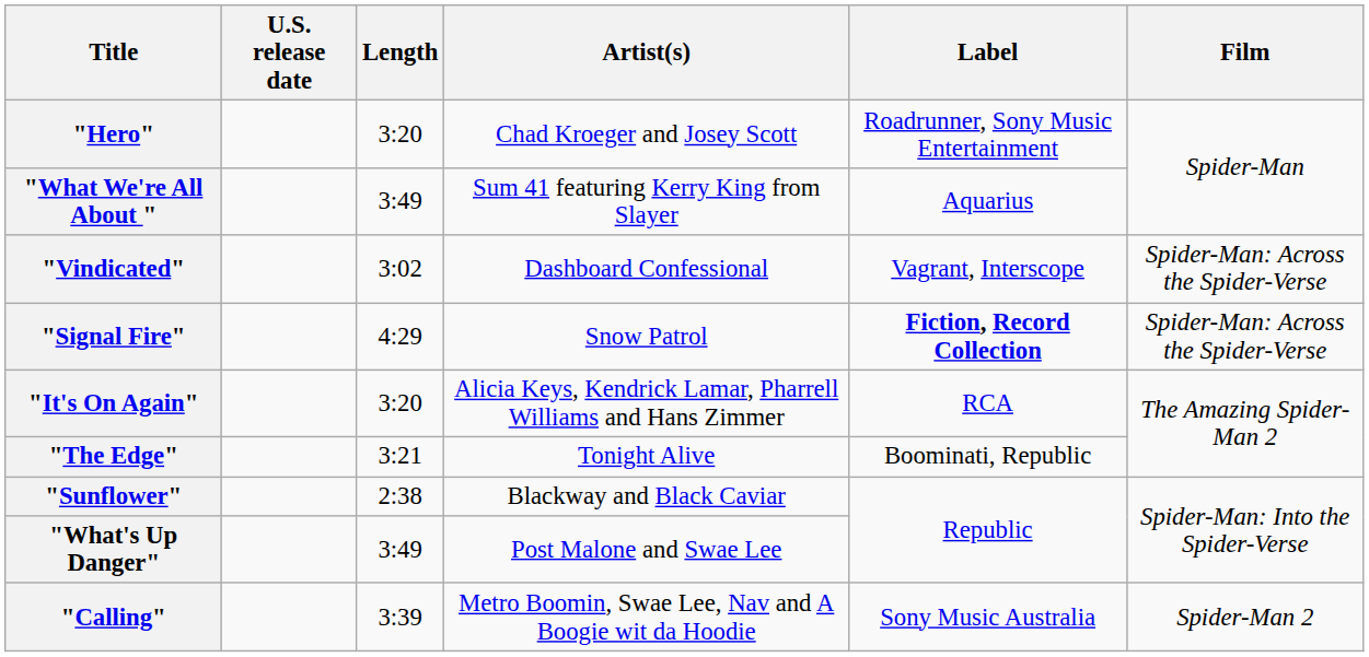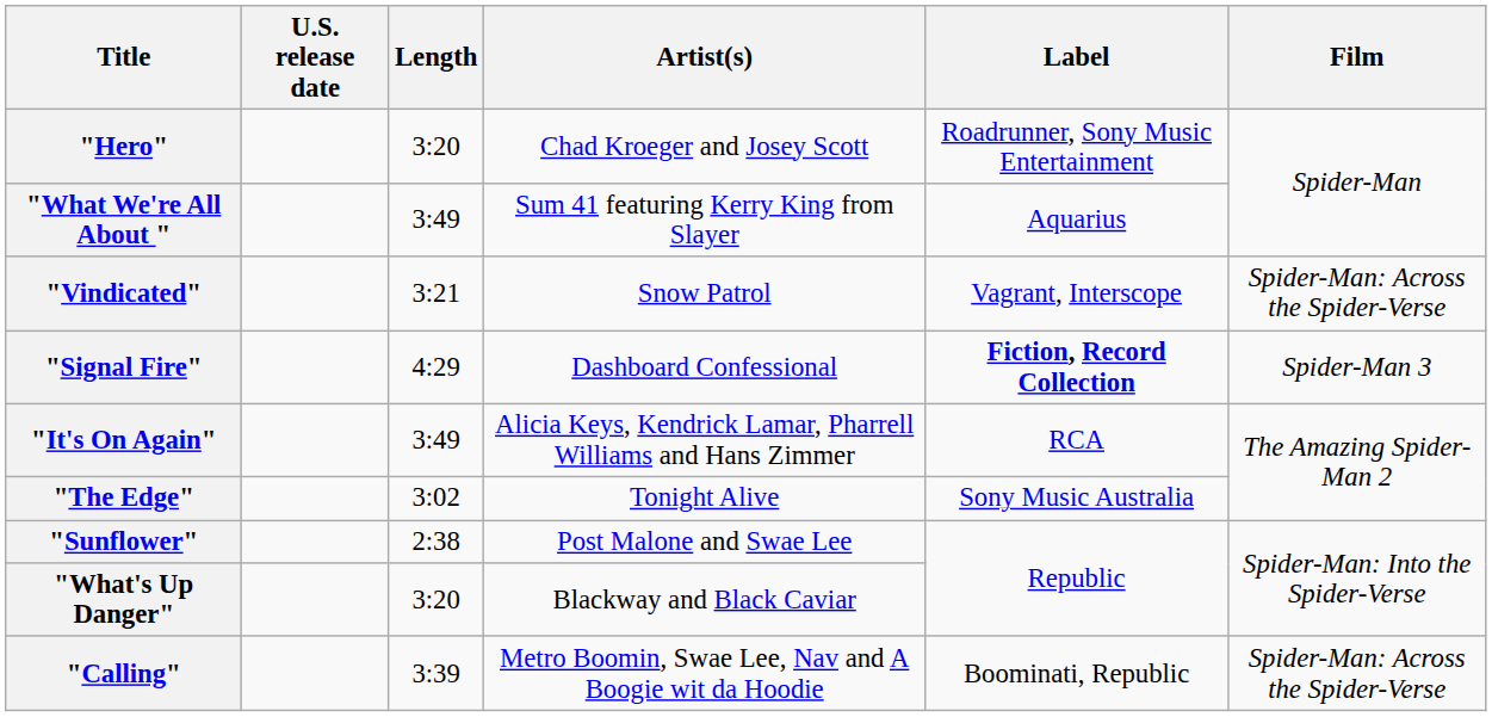"Vindicated" | Length: 3:02 -> 3:21
"Vindicated" | Artist(s): Dashboard Confessional -> Snow Patrol
"Signal Fire" | Artist(s): Snow Patrol -> Dashboard Confessional
"Signal Fire" | Film: Spider-Man: Across the Spider-Verse -> Spider-Man 3
"It's On Again" | Length: 3:20 -> 3:49
"The Edge" | Length: 3:21 -> 3:02
"The Edge" | Label: Boominati, Republic -> Sony Music Australia
"Sunflower" | Artist(s): Blackway and Black Caviar -> Post Malone and Swae Lee
"What's Up Danger" | Length: 3:49 -> 3:20
"What's Up Danger" | Artist(s): Post Malone and Swae Lee -> Blackway and Black Caviar
"Calling" | Label: Sony Music Australia -> Boominati, Republic
"Calling" | Film: Spider-Man 2 -> Spider-Man: Across the Spider-Verse
